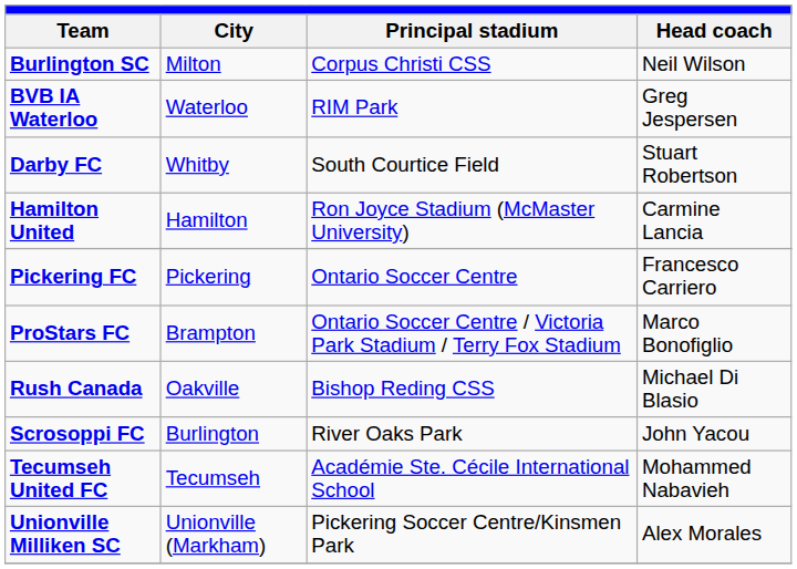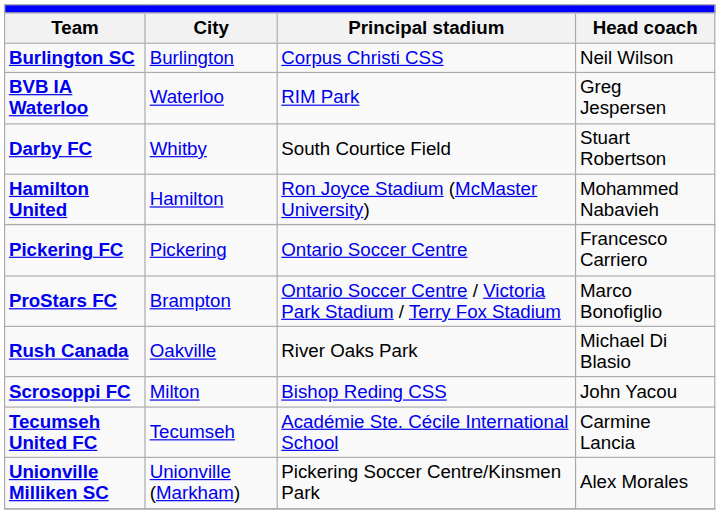Burlington SC | City: Milton -> Burlington
Hamilton United | Head coach: Carmine Lancia -> Mohammed Nabavieh
Rush Canada | Principal stadium: Bishop Reding CSS -> River Oaks Park
Scrosoppi FC | City: Burlington -> Milton
Scrosoppi FC | Principal stadium: River Oaks Park -> Bishop Reding CSS
Tecumseh United FC | Head coach: Mohammed Nabavieh -> Carmine Lancia
